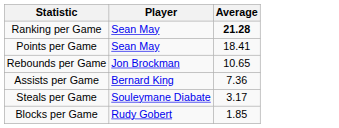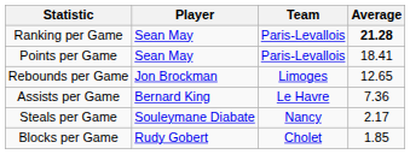+ column: Team | Paris-Levallois | Paris-Levallois | Limoges | Le Havre | Nancy | Cholet
Rebounds per Game | Average: 10.65 -> 12.65
Steals per Game | Average: 3.17 -> 2.17
